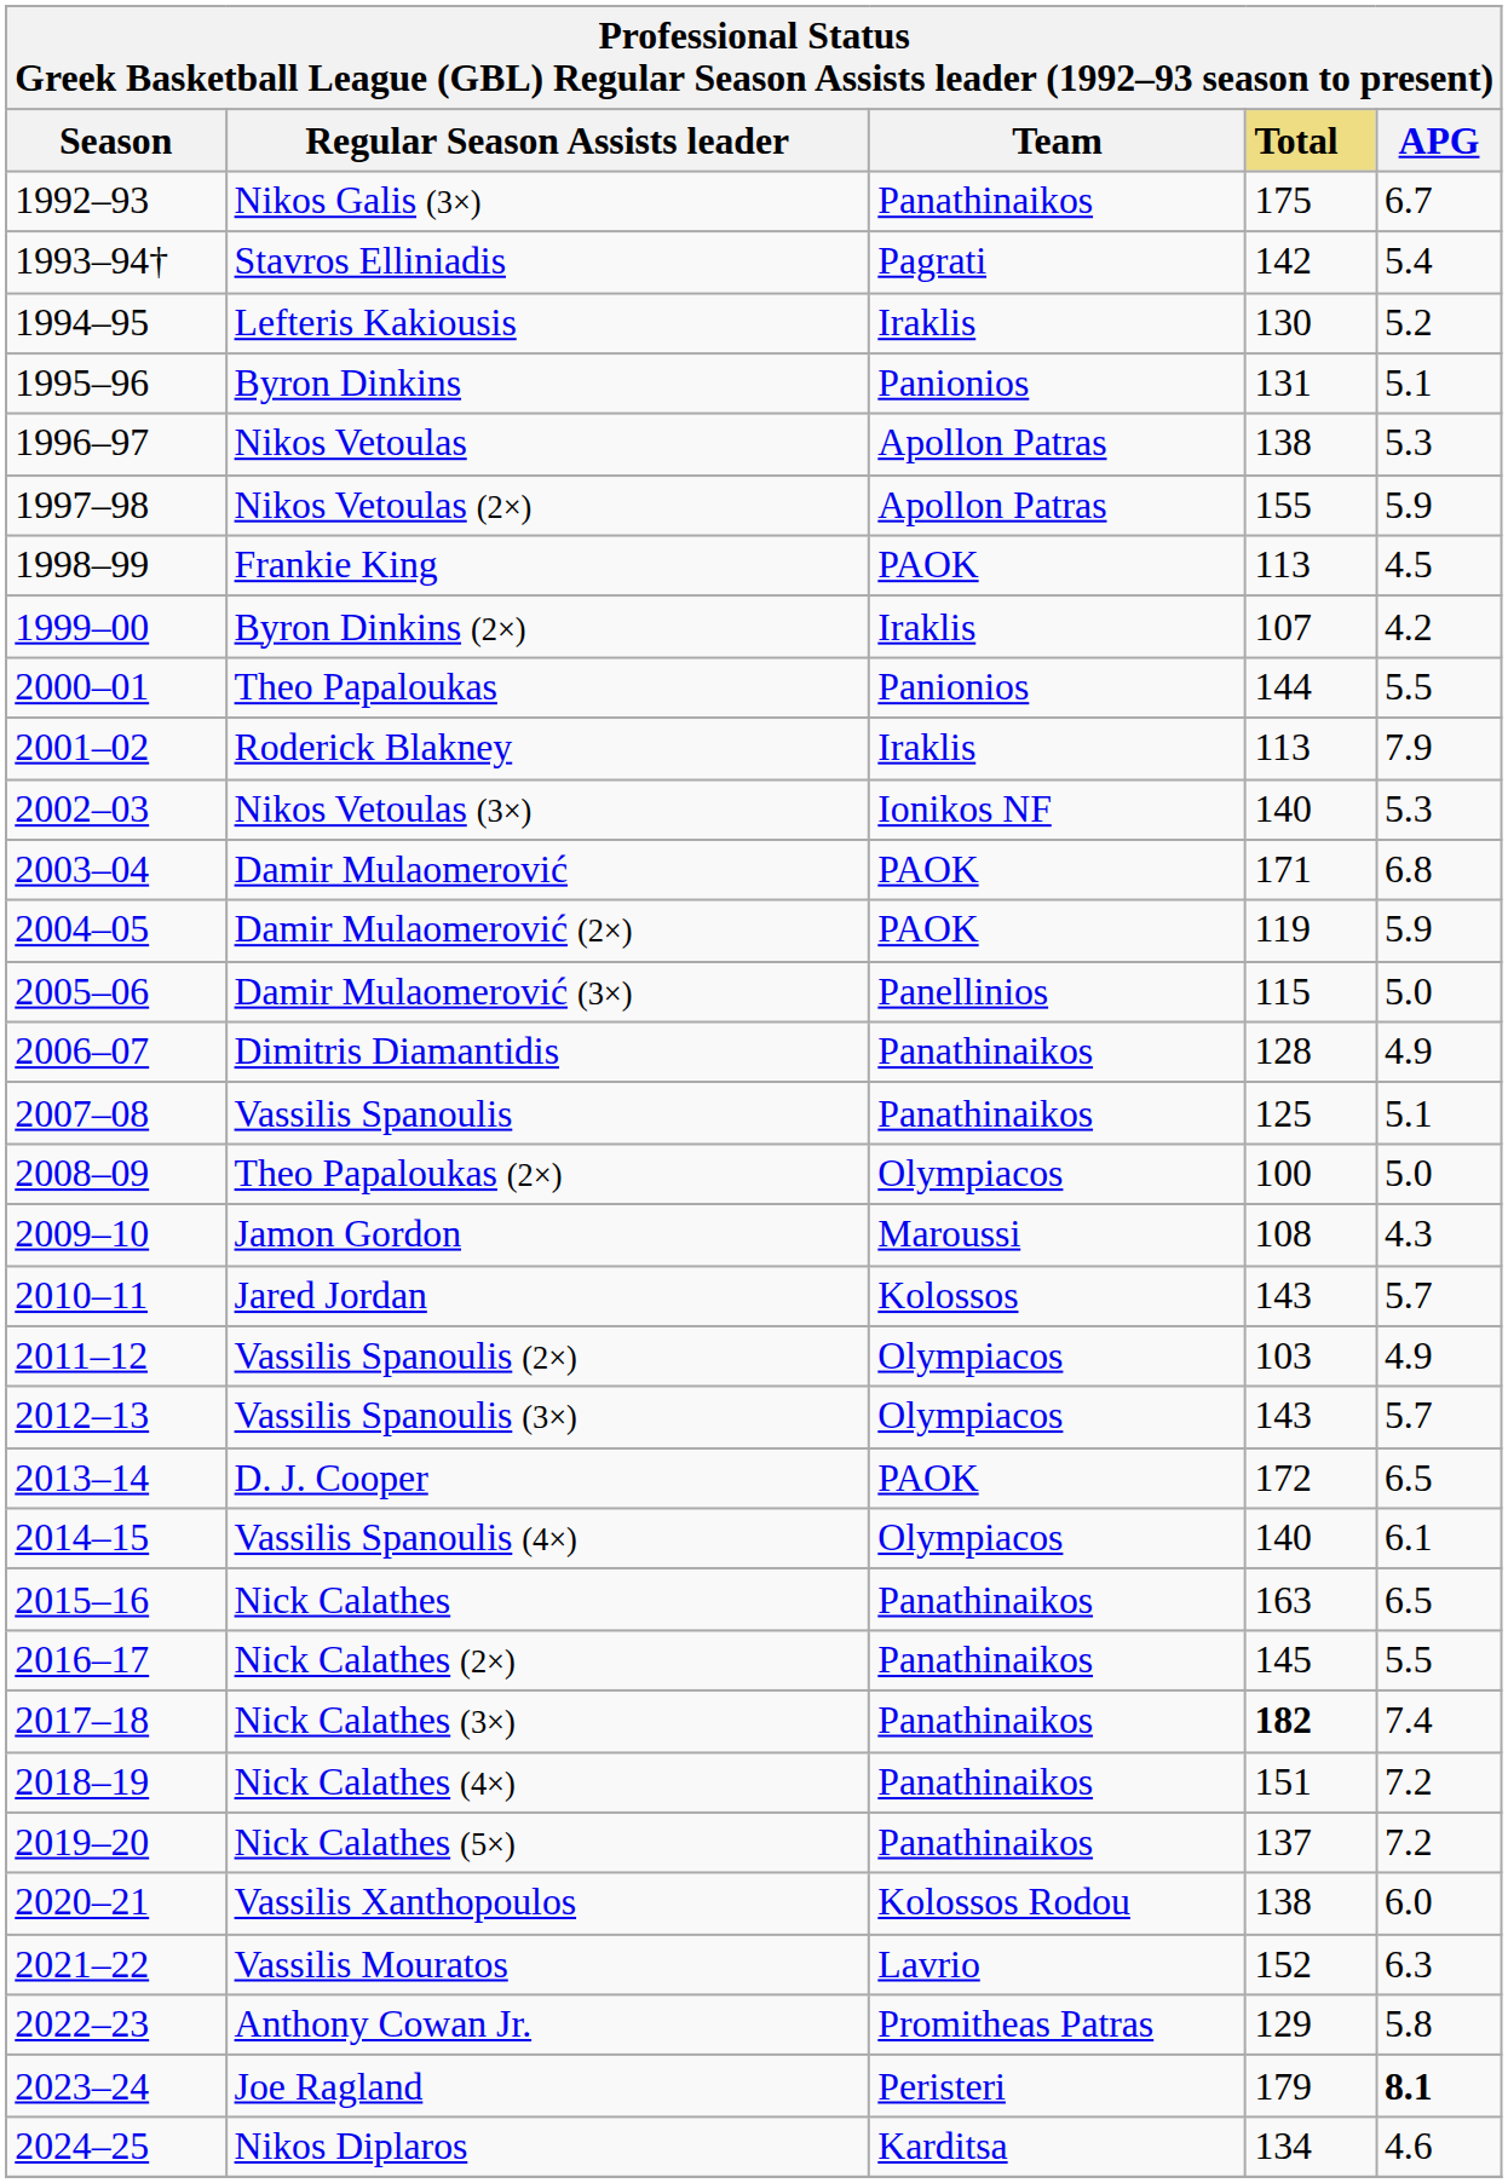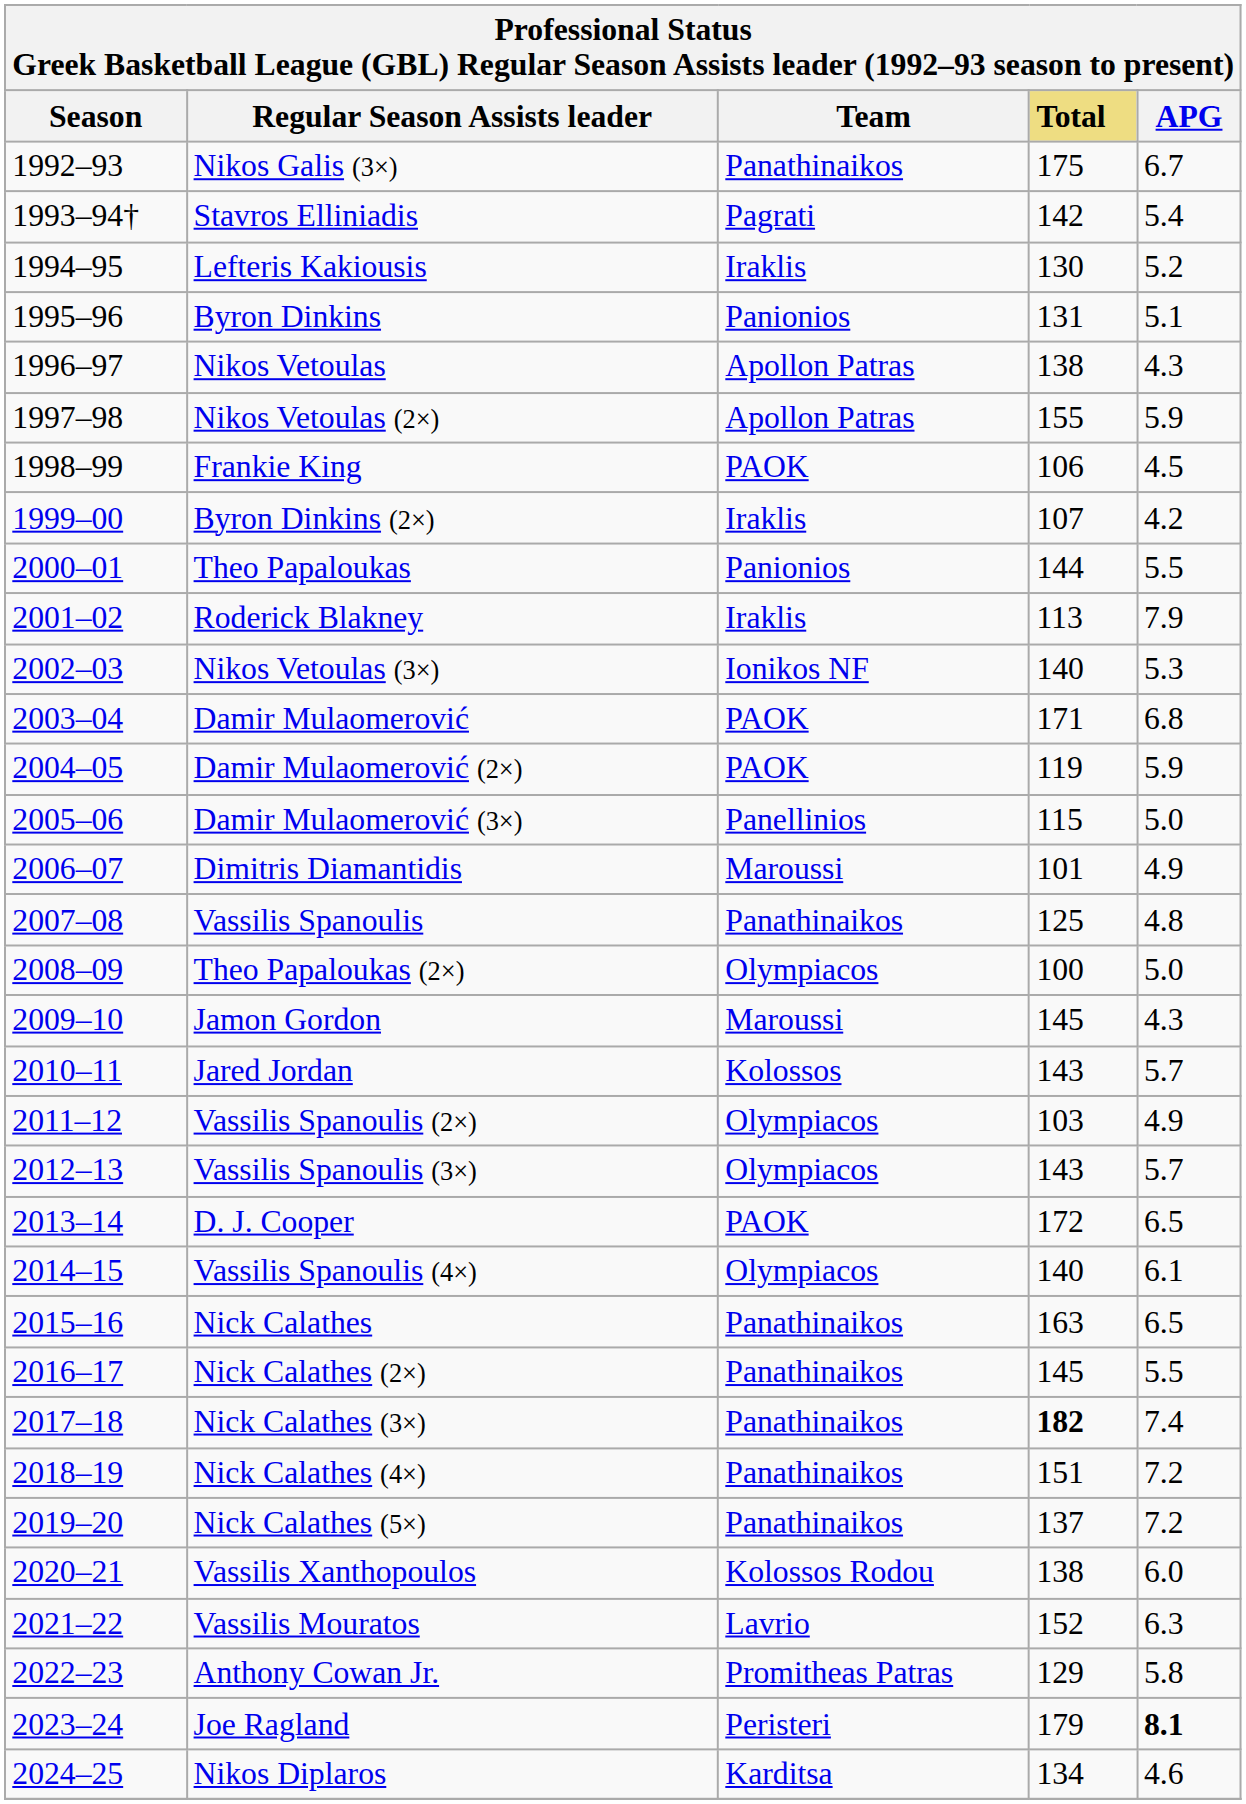Nikos Vetoulas | APG: 5.3 -> 4.3
Frankie King | Total: 113 -> 106
Dimitris Diamantidis | Team: Panathinaikos -> Maroussi
Dimitris Diamantidis | Total: 128 -> 101
Vassilis Spanoulis | APG: 5.1 -> 4.8
Jamon Gordon | Total: 108 -> 145
